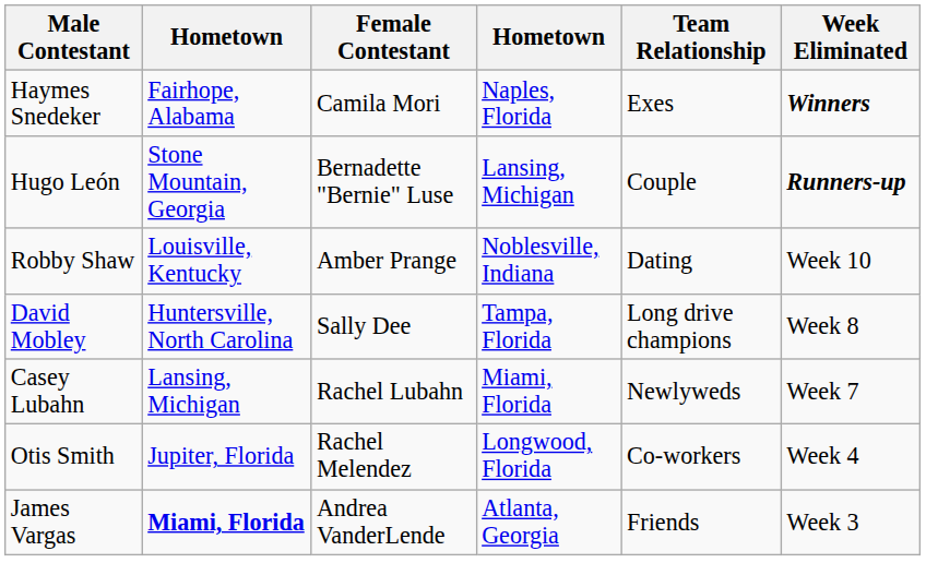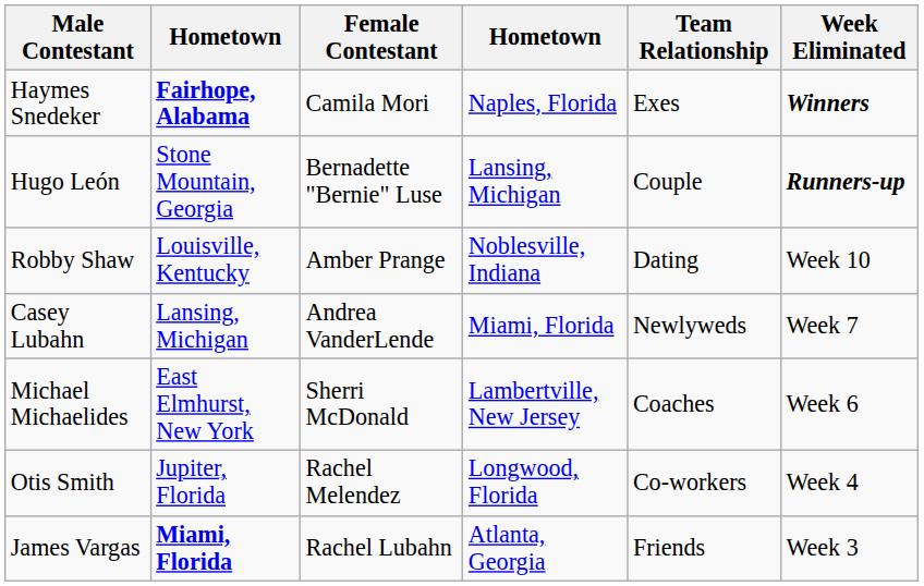Haymes Snedeker | column 2: normal -> bold
- row: David Mobley | Huntersville, North Carolina | Sally Dee | Tampa, Florida | Long drive champions | Week 8
Casey Lubahn | Female Contestant: Rachel Lubahn -> Andrea VanderLende
+ row: Michael Michaelides | East Elmhurst, New York | Sherri McDonald | Lambertville, New Jersey | Coaches | Week 6
James Vargas | Female Contestant: Andrea VanderLende -> Rachel Lubahn
